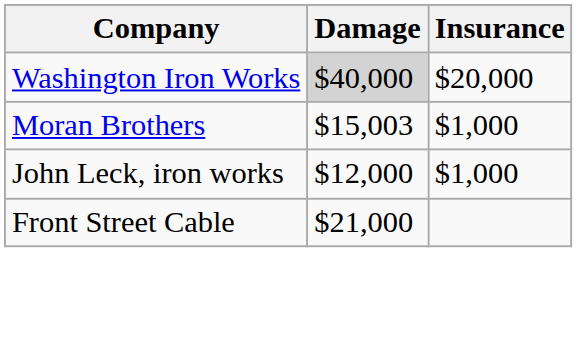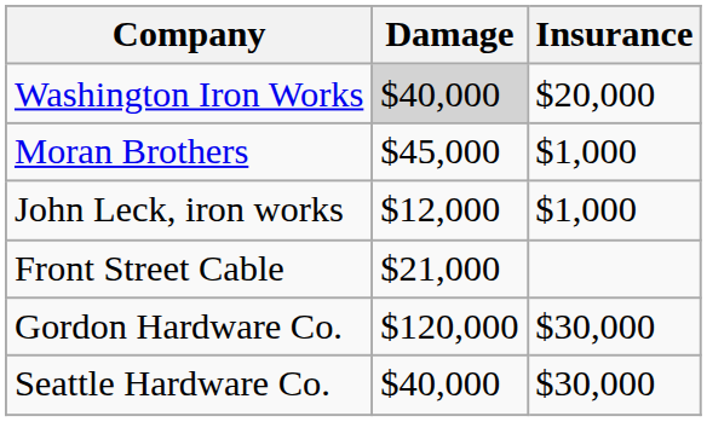Moran Brothers | Damage: $15,003 -> $45,000
+ row: Gordon Hardware Co. | $120,000 | $30,000
+ row: Seattle Hardware Co. | $40,000 | $30,000
